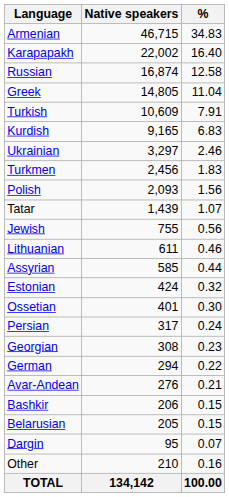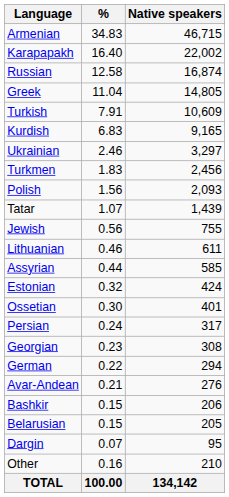columns swapped: Native speakers <-> %
